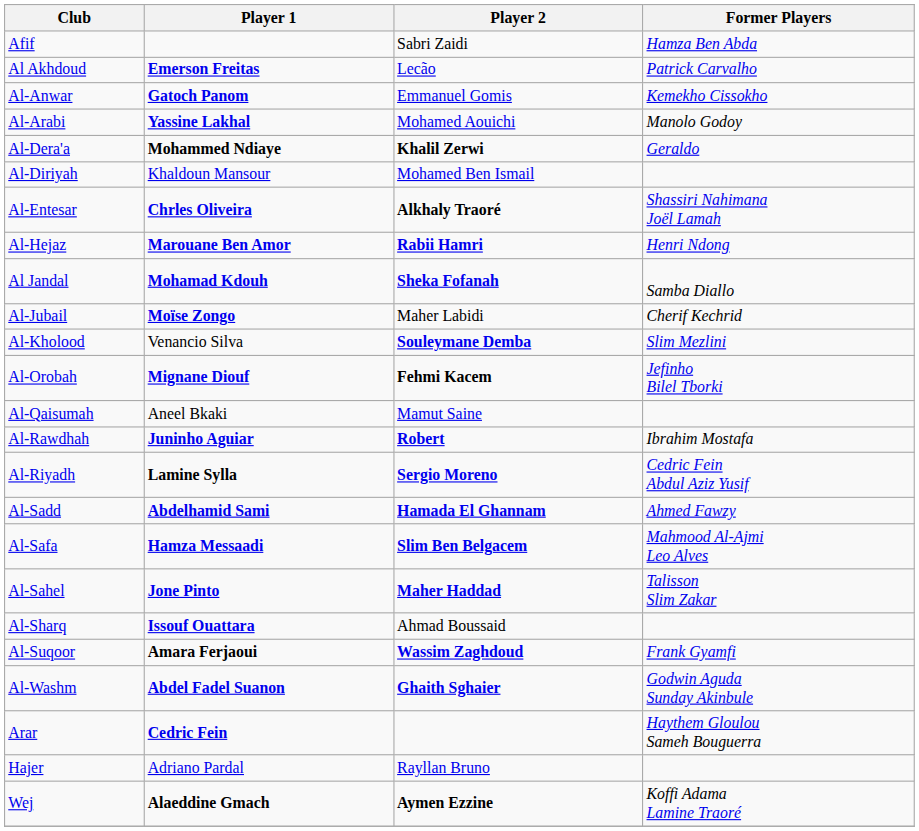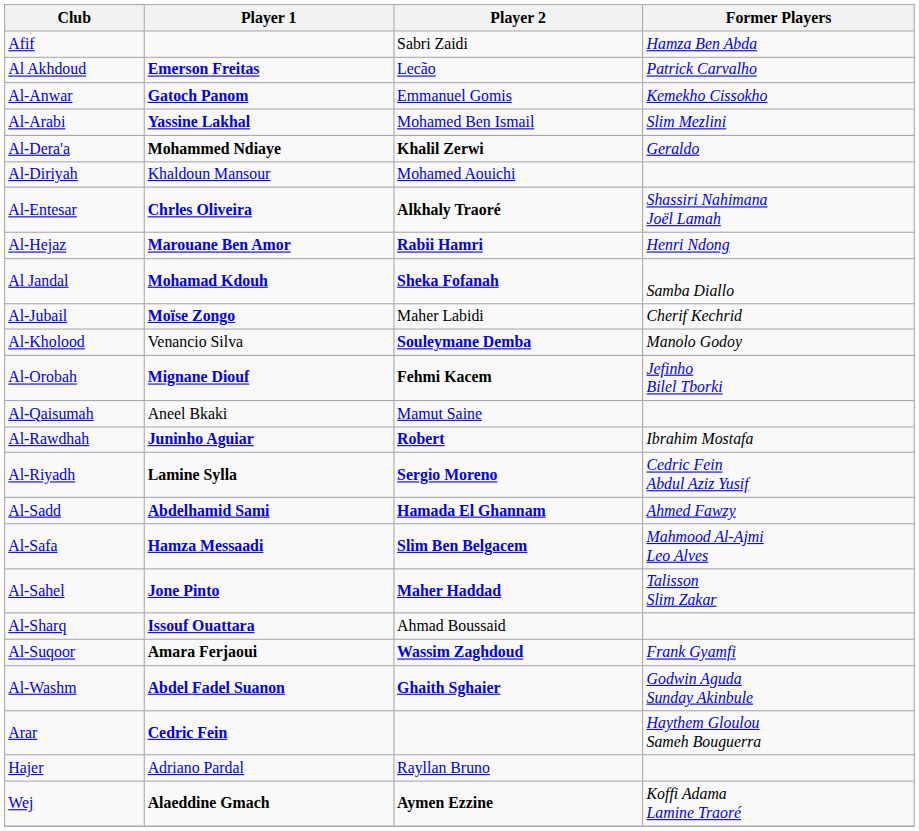Al-Arabi | Player 2: Mohamed Aouichi -> Mohamed Ben Ismail
Al-Arabi | Former Players: Manolo Godoy -> Slim Mezlini
Al-Diriyah | Player 2: Mohamed Ben Ismail -> Mohamed Aouichi
Al-Kholood | Former Players: Slim Mezlini -> Manolo Godoy
